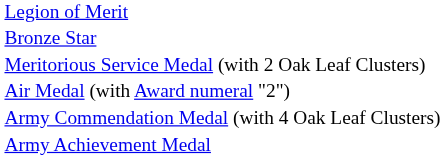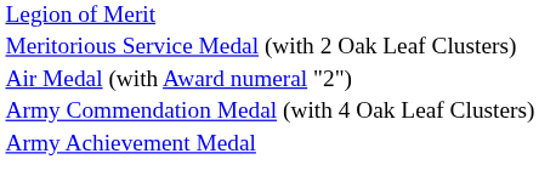- row: Bronze Star
